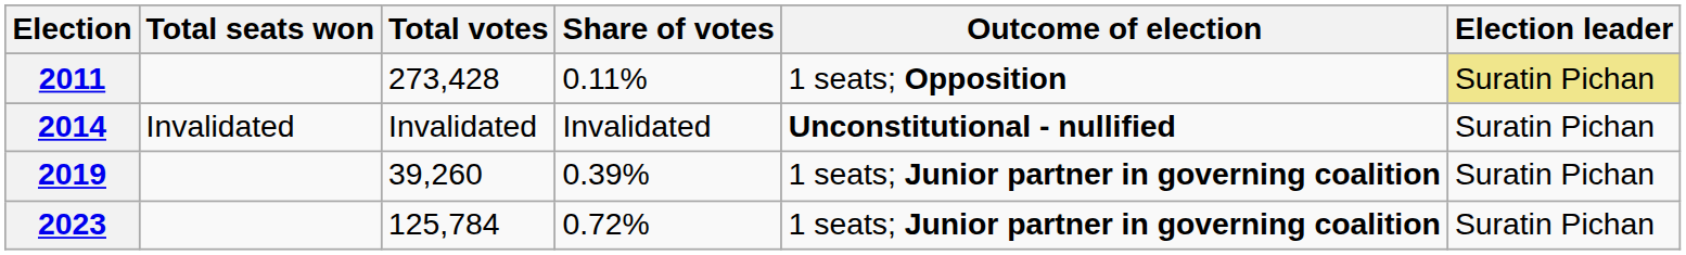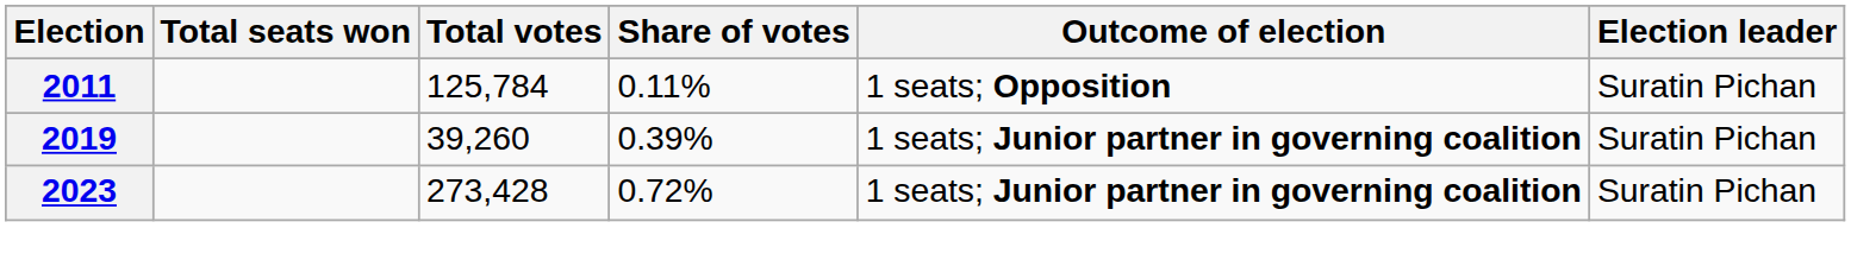2011 | Total votes: 273,428 -> 125,784
2011 | Election leader: khaki background -> no background
- row: 2014 | Invalidated | Invalidated | Invalidated | Unconstitutional - nullified | Suratin Pichan
2023 | Total votes: 125,784 -> 273,428
